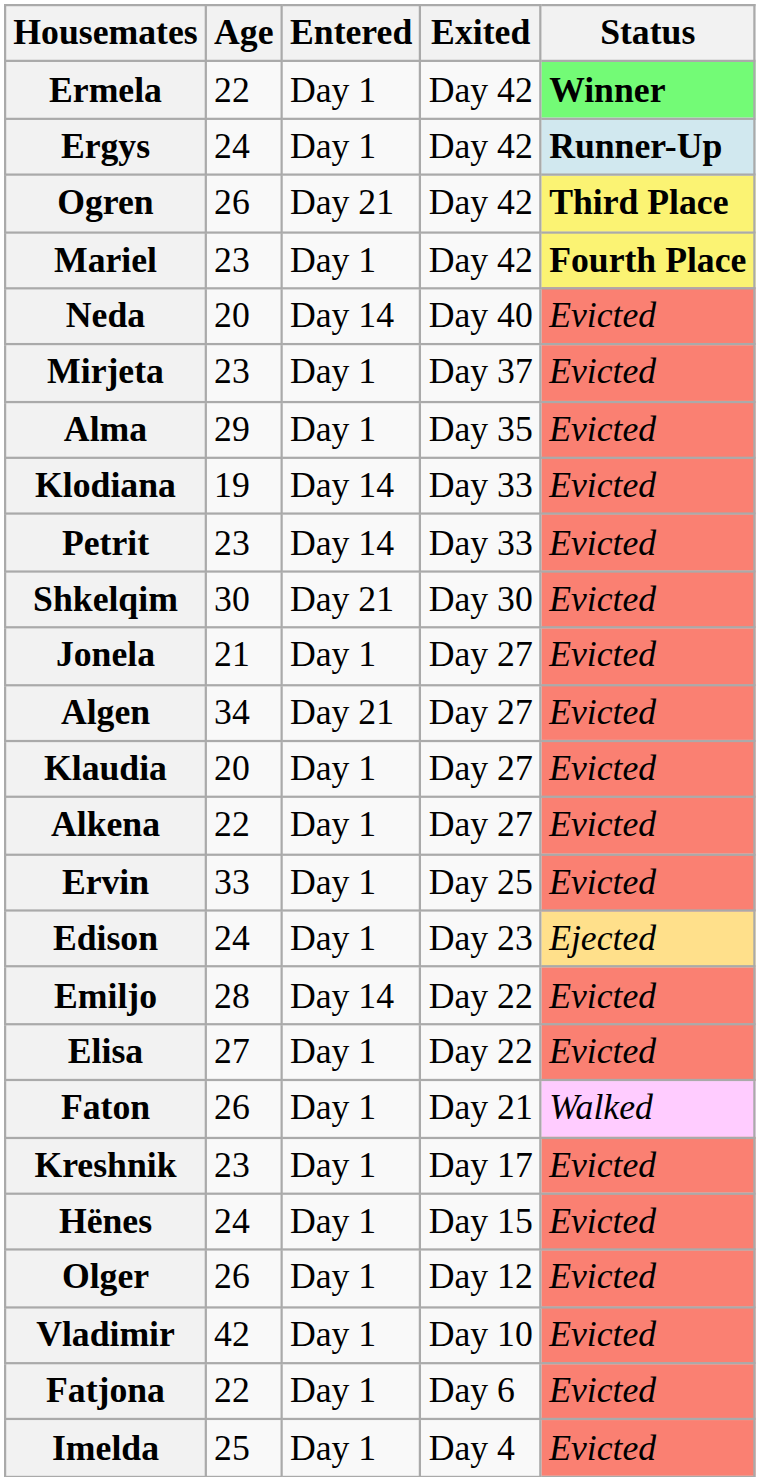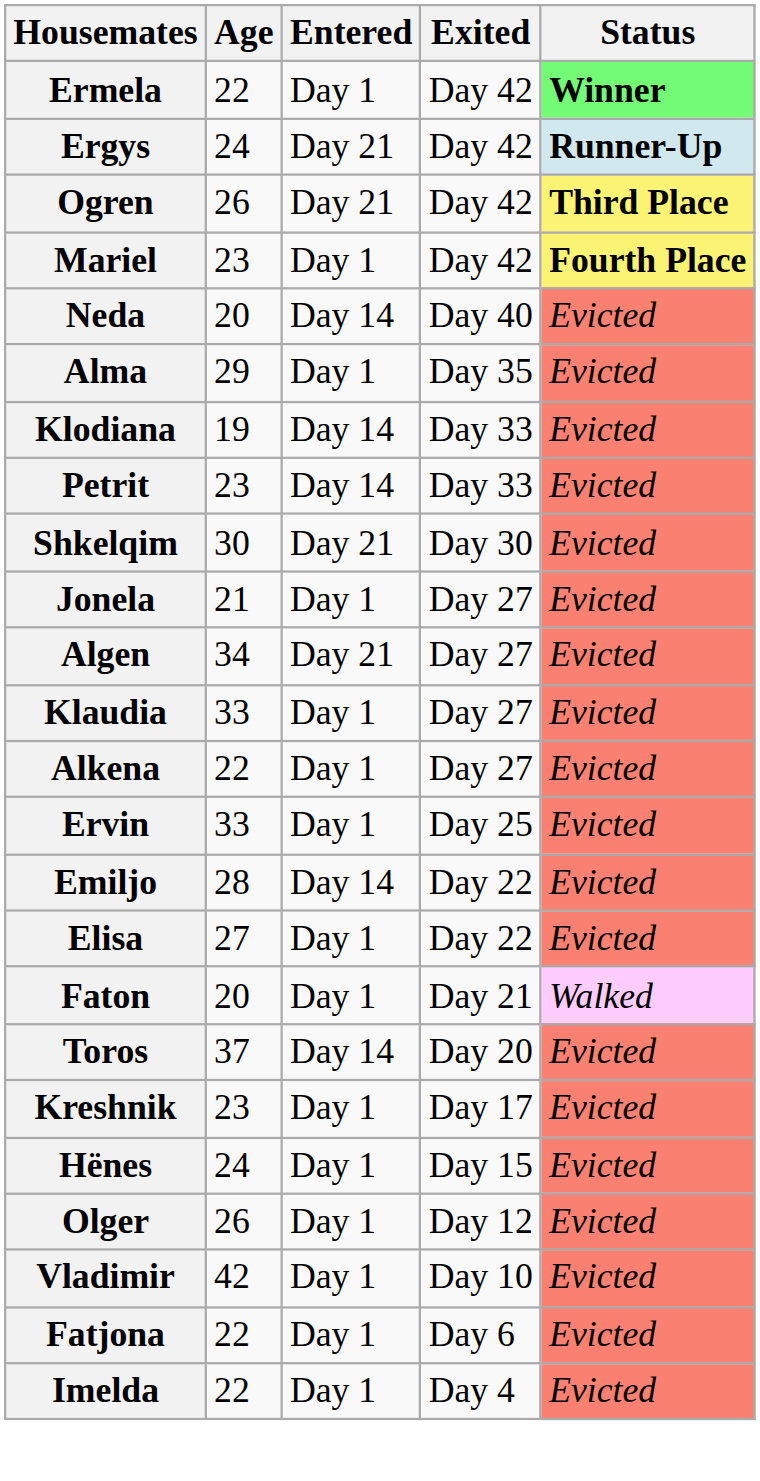Ergys | Entered: Day 1 -> Day 21
- row: Mirjeta | 23 | Day 1 | Day 37 | Evicted
Klaudia | Age: 20 -> 33
- row: Edison | 24 | Day 1 | Day 23 | Ejected
Faton | Age: 26 -> 20
+ row: Toros | 37 | Day 14 | Day 20 | Evicted
Imelda | Age: 25 -> 22
